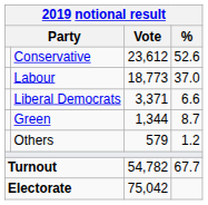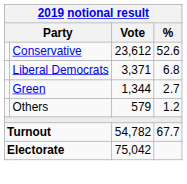- row: Labour | 18,773 | 37.0
Liberal Democrats | %: 6.6 -> 6.8
Green | %: 8.7 -> 2.7
